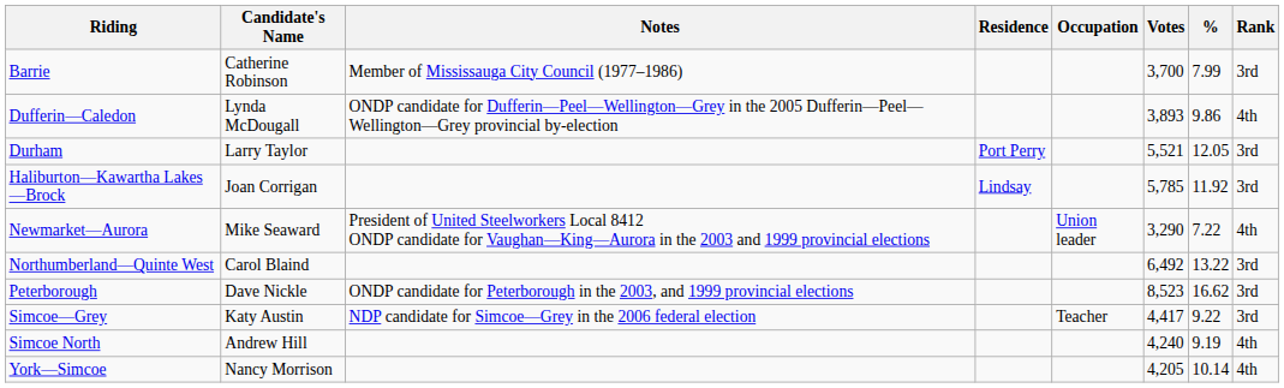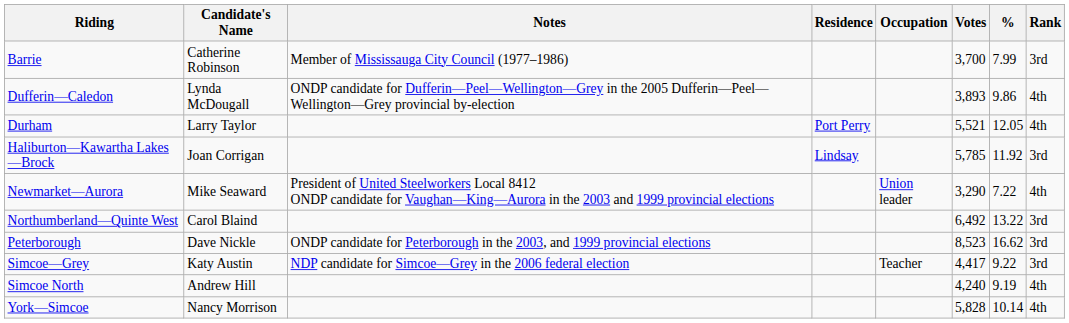Durham | Rank: 3rd -> 4th
York—Simcoe | Votes: 4,205 -> 5,828
